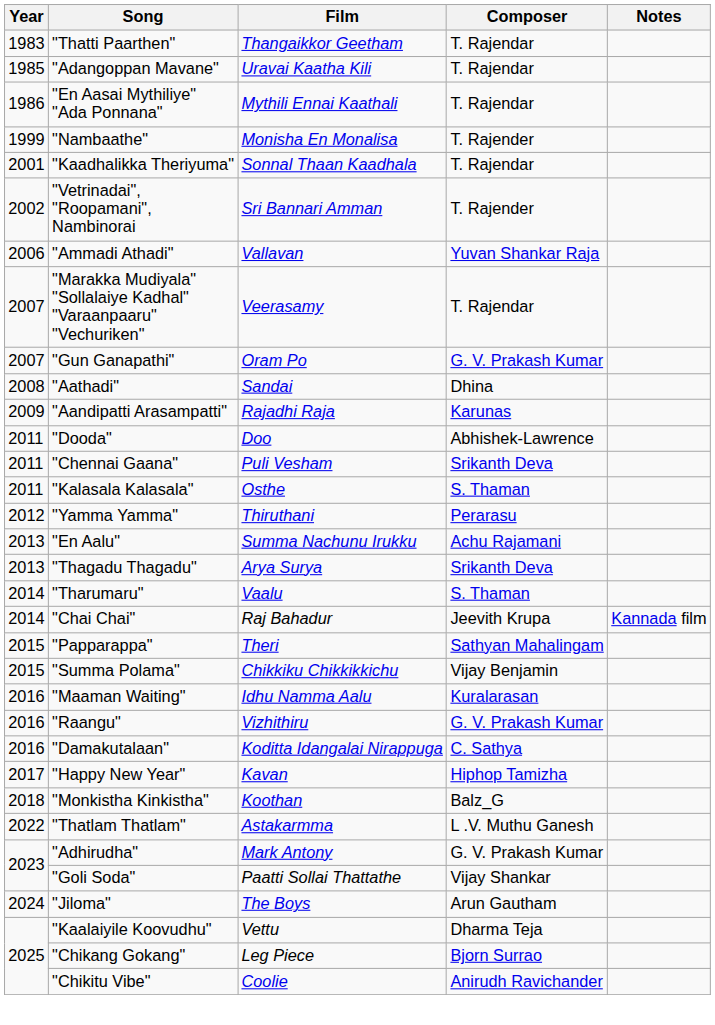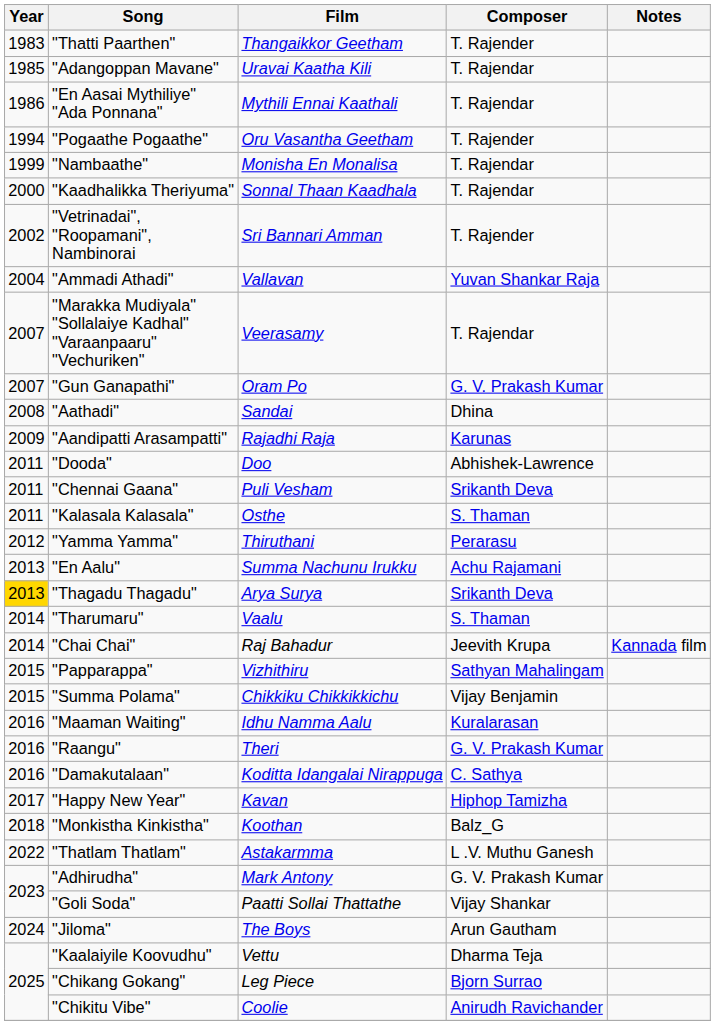"Thatti Paarthen" | Composer: T. Rajendar -> T. Rajender
+ row: 1994 | "Pogaathe Pogaathe" | Oru Vasantha Geetham | T. Rajender
"Nambaathe" | Composer: T. Rajender -> T. Rajendar
"Kaadhalikka Theriyuma" | Year: 2001 -> 2000
"Ammadi Athadi" | Year: 2006 -> 2004
"Thagadu Thagadu" | Year: no background -> gold background
"Papparappa" | Film: Theri -> Vizhithiru
"Raangu" | Film: Vizhithiru -> Theri
